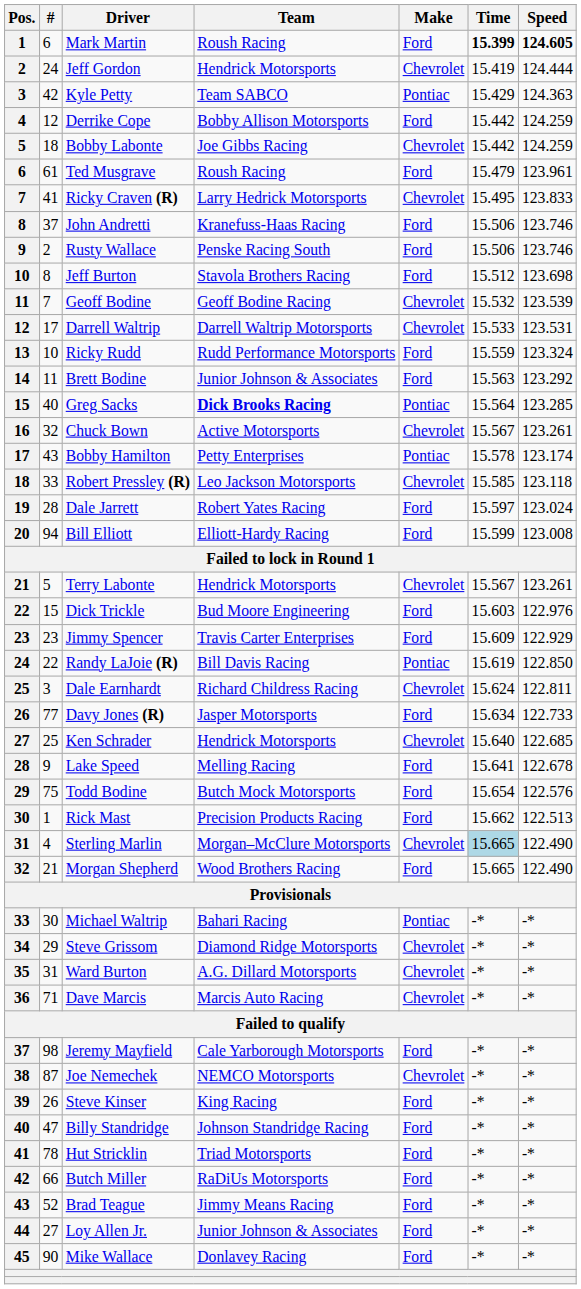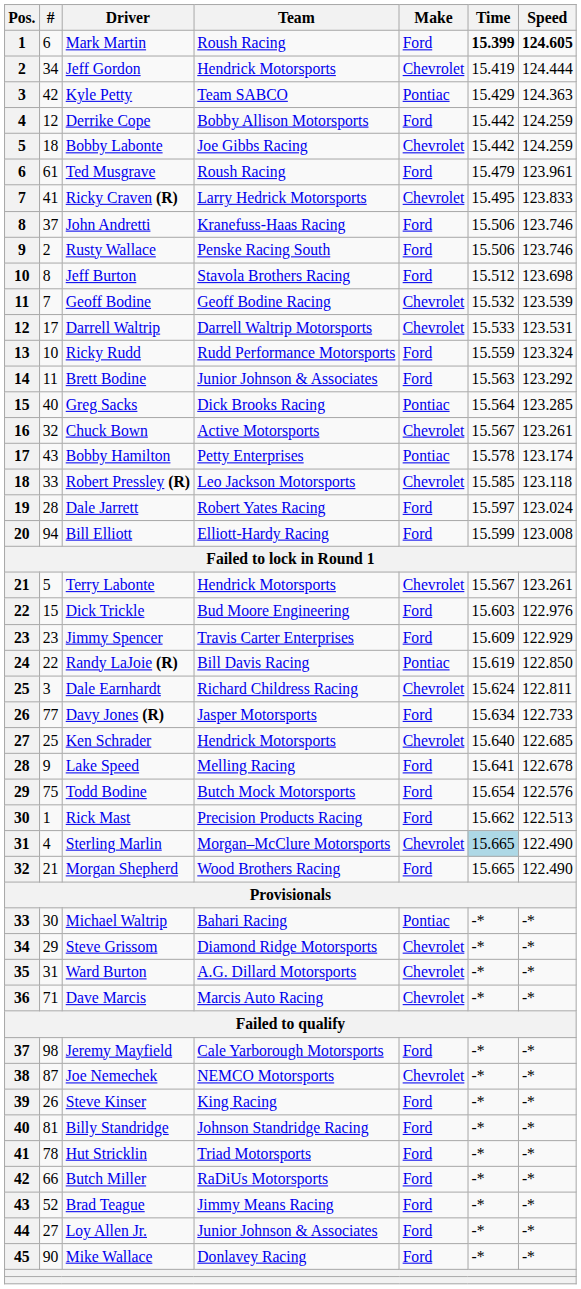Jeff Gordon | #: 24 -> 34
Greg Sacks | Team: bold -> normal
Billy Standridge | #: 47 -> 81
